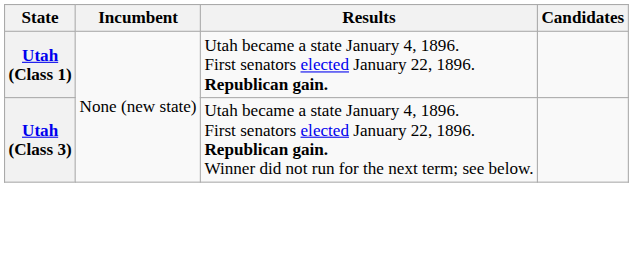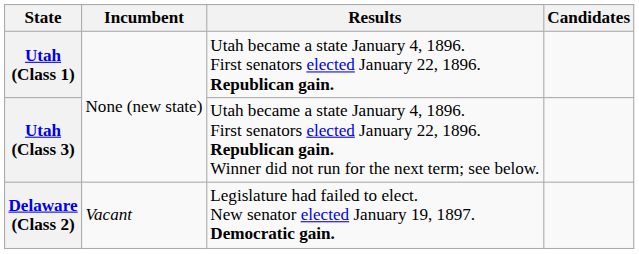+ row: Delaware (Class 2) | Vacant | Legislature had failed to elect. New senator elected January 19, 1897. Democratic gain.
